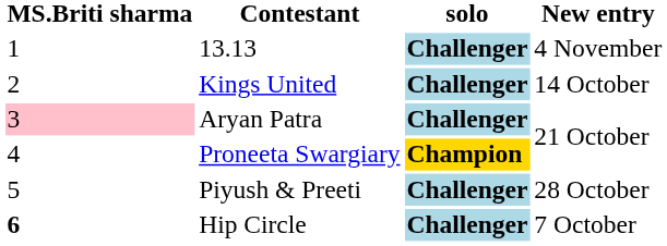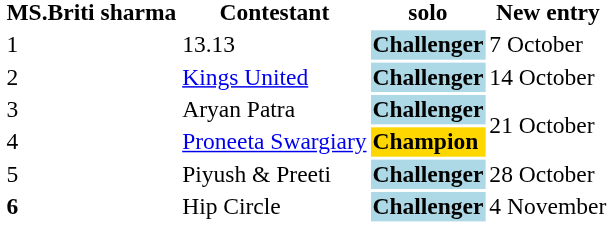13.13 | New entry: 4 November -> 7 October
Aryan Patra | MS.Briti sharma: pink background -> no background
Hip Circle | New entry: 7 October -> 4 November
